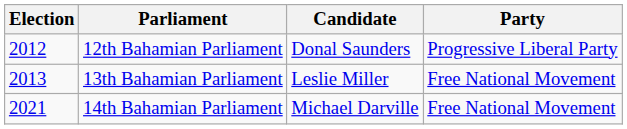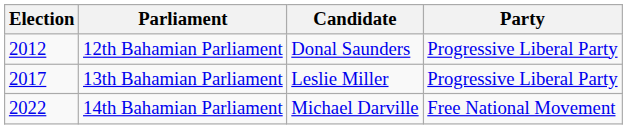13th Bahamian Parliament | Election: 2013 -> 2017
13th Bahamian Parliament | Party: Free National Movement -> Progressive Liberal Party
14th Bahamian Parliament | Election: 2021 -> 2022
